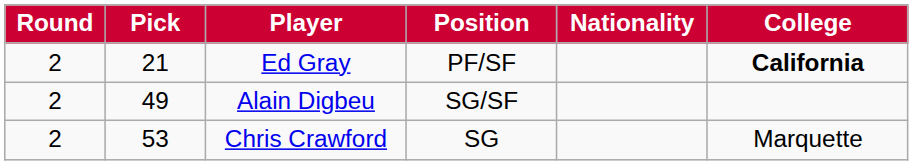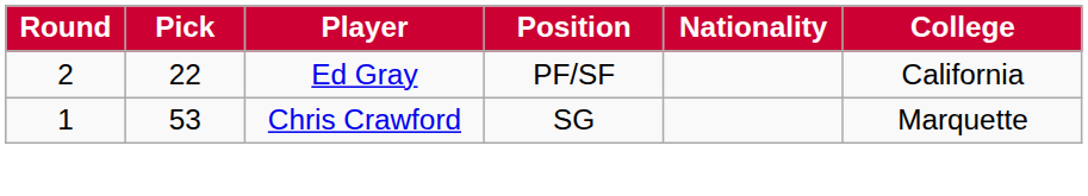Ed Gray | Pick: 21 -> 22
Ed Gray | College: bold -> normal
- row: 2 | 49 | Alain Digbeu | SG/SF
Chris Crawford | Round: 2 -> 1
